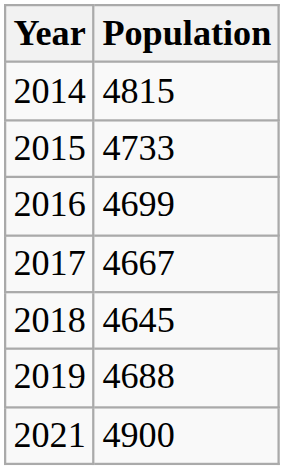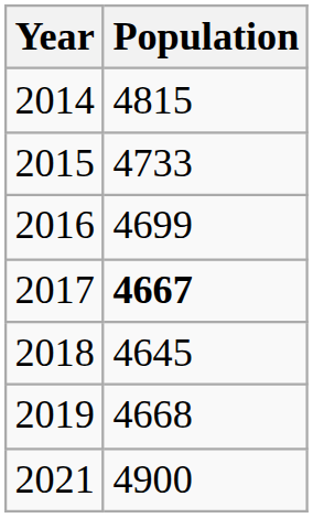2017 | Population: normal -> bold
2019 | Population: 4688 -> 4668
